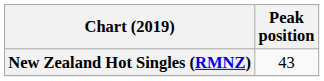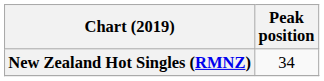New Zealand Hot Singles (RMNZ) | Peak position: 43 -> 34
